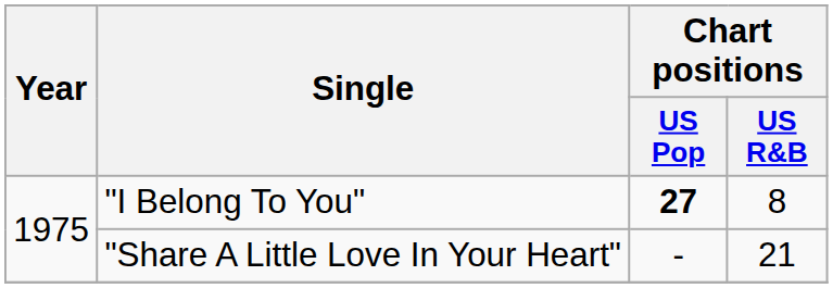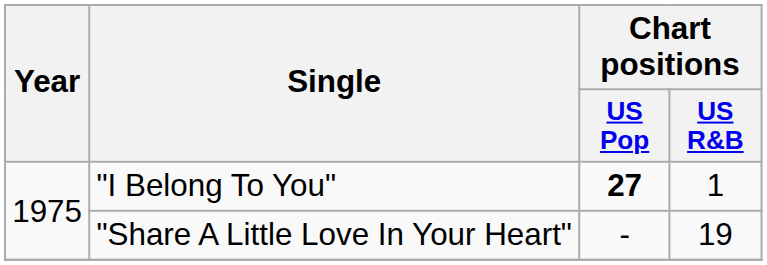"I Belong To You" | Chart positions / US R&B: 8 -> 1
"Share A Little Love In Your Heart" | Chart positions / US R&B: 21 -> 19
